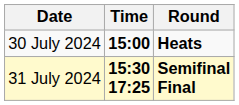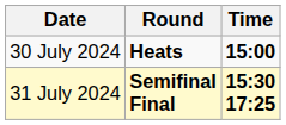columns swapped: Time <-> Round
